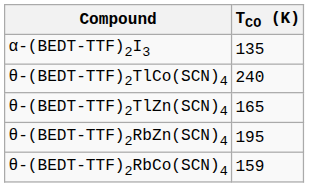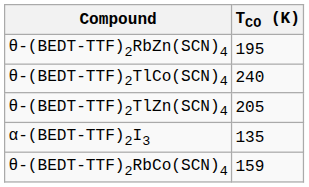rows swapped: α-(BEDT-TTF)2I3 <-> θ-(BEDT-TTF)2RbZn(SCN)4
θ-(BEDT-TTF)2TlZn(SCN)4 | TCO (K): 165 -> 205
